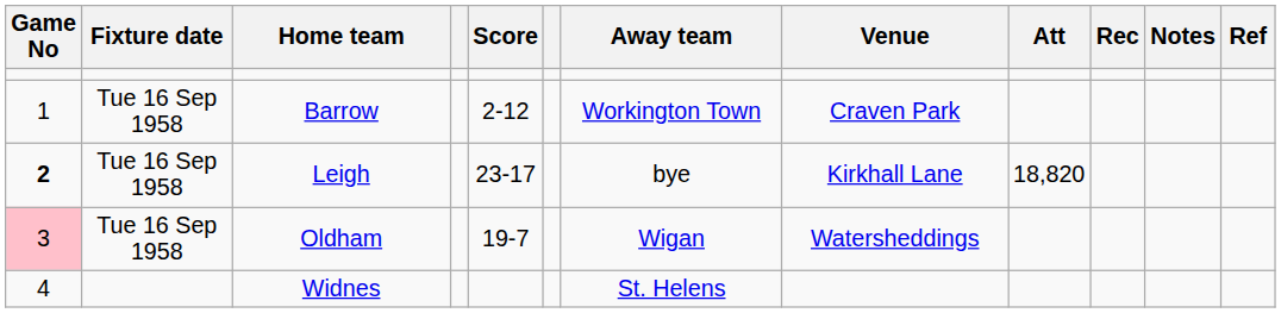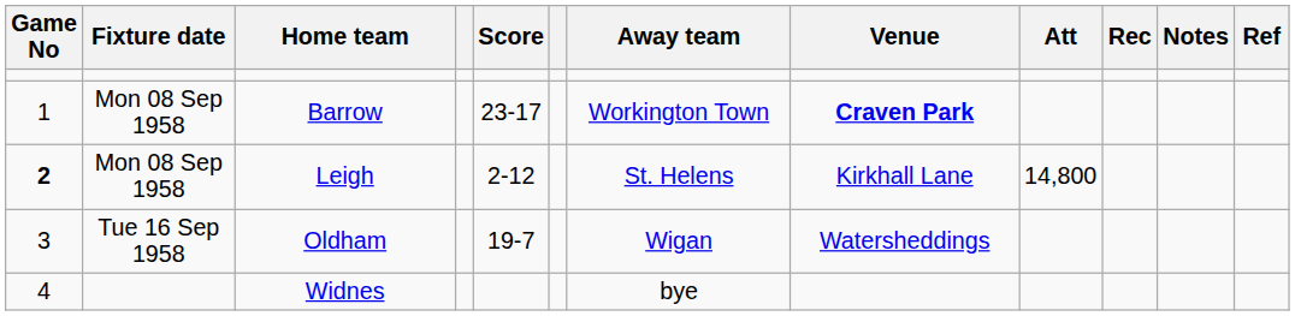Barrow | Fixture date: Tue 16 Sep 1958 -> Mon 08 Sep 1958
Barrow | Score: 2-12 -> 23-17
Barrow | Venue: normal -> bold
Leigh | Fixture date: Tue 16 Sep 1958 -> Mon 08 Sep 1958
Leigh | Score: 23-17 -> 2-12
Leigh | Away team: bye -> St. Helens
Leigh | Att: 18,820 -> 14,800
Oldham | Game No: pink background -> no background
Widnes | Away team: St. Helens -> bye
